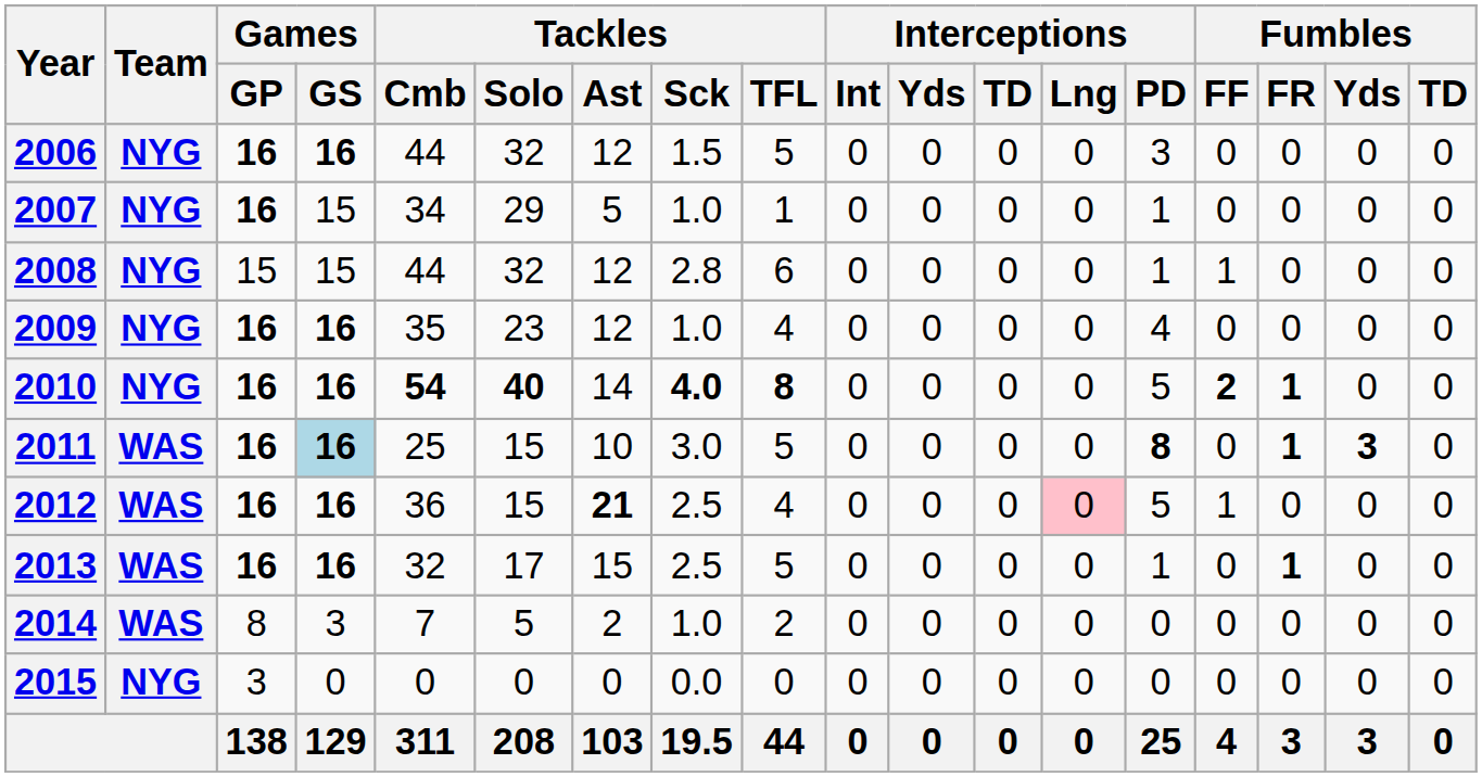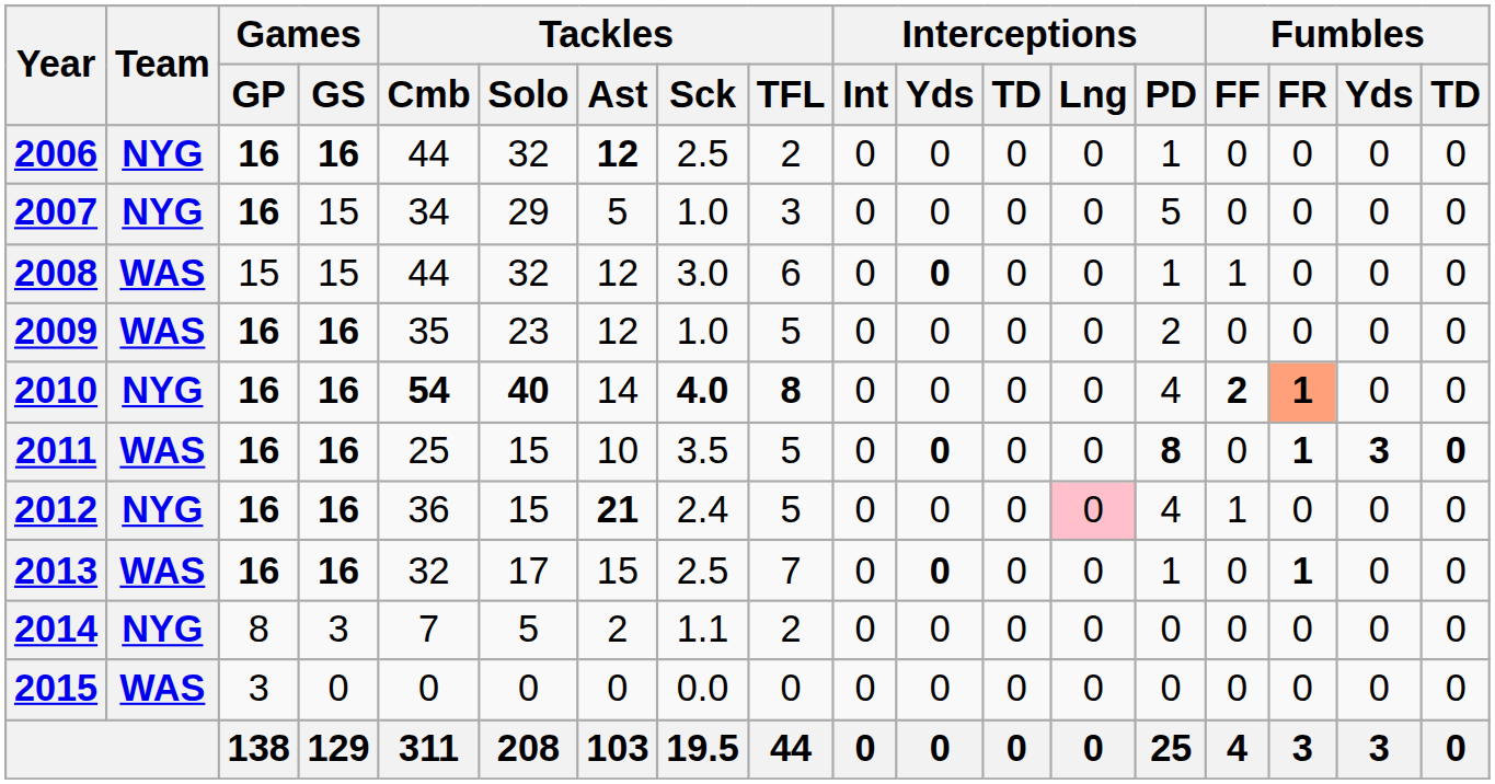2006 | Tackles / Ast: normal -> bold
2006 | Tackles / Sck: 1.5 -> 2.5
2006 | Tackles / TFL: 5 -> 2
2006 | Interceptions / PD: 3 -> 1
2007 | Tackles / TFL: 1 -> 3
2007 | Interceptions / PD: 1 -> 5
2008 | Team: NYG -> WAS
2008 | Tackles / Sck: 2.8 -> 3.0
2008 | Interceptions / Yds: normal -> bold
2009 | Team: NYG -> WAS
2009 | Tackles / TFL: 4 -> 5
2009 | Interceptions / PD: 4 -> 2
2010 | Interceptions / PD: 5 -> 4
2010 | Fumbles / FR: no background -> lightsalmon background
2011 | Games / GS: lightblue background -> no background
2011 | Tackles / Sck: 3.0 -> 3.5
2011 | Interceptions / Yds: normal -> bold
2011 | Fumbles / TD: normal -> bold
2012 | Team: WAS -> NYG
2012 | Tackles / Sck: 2.5 -> 2.4
2012 | Tackles / TFL: 4 -> 5
2012 | Interceptions / PD: 5 -> 4
2013 | Tackles / TFL: 5 -> 7
2013 | Interceptions / Yds: normal -> bold
2014 | Team: WAS -> NYG
2014 | Tackles / Sck: 1.0 -> 1.1
2015 | Team: NYG -> WAS
